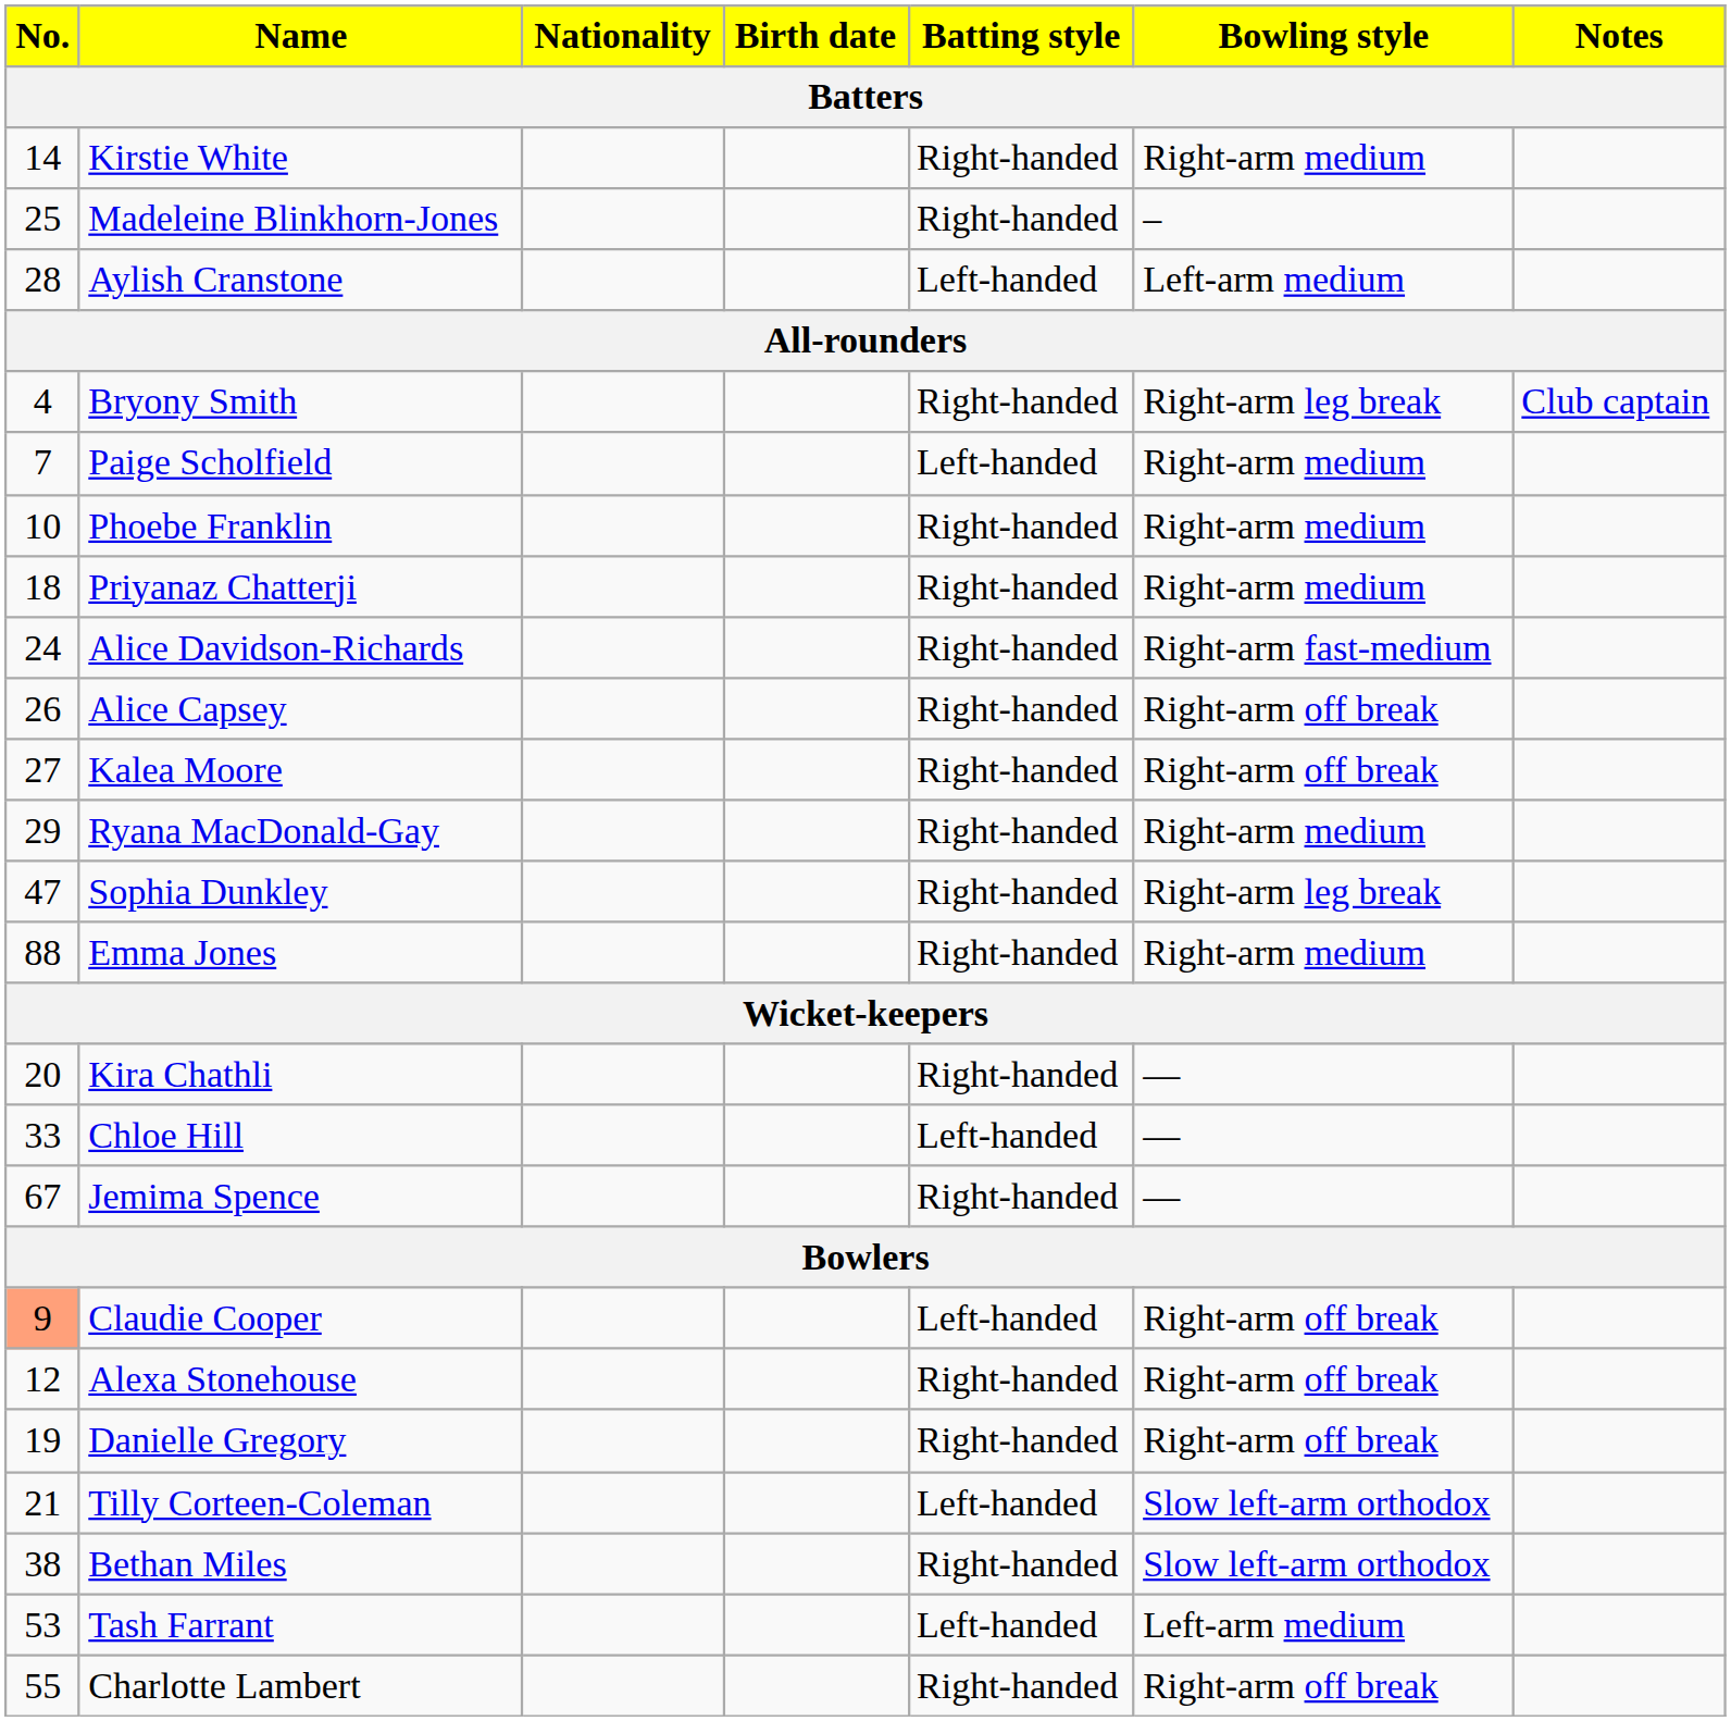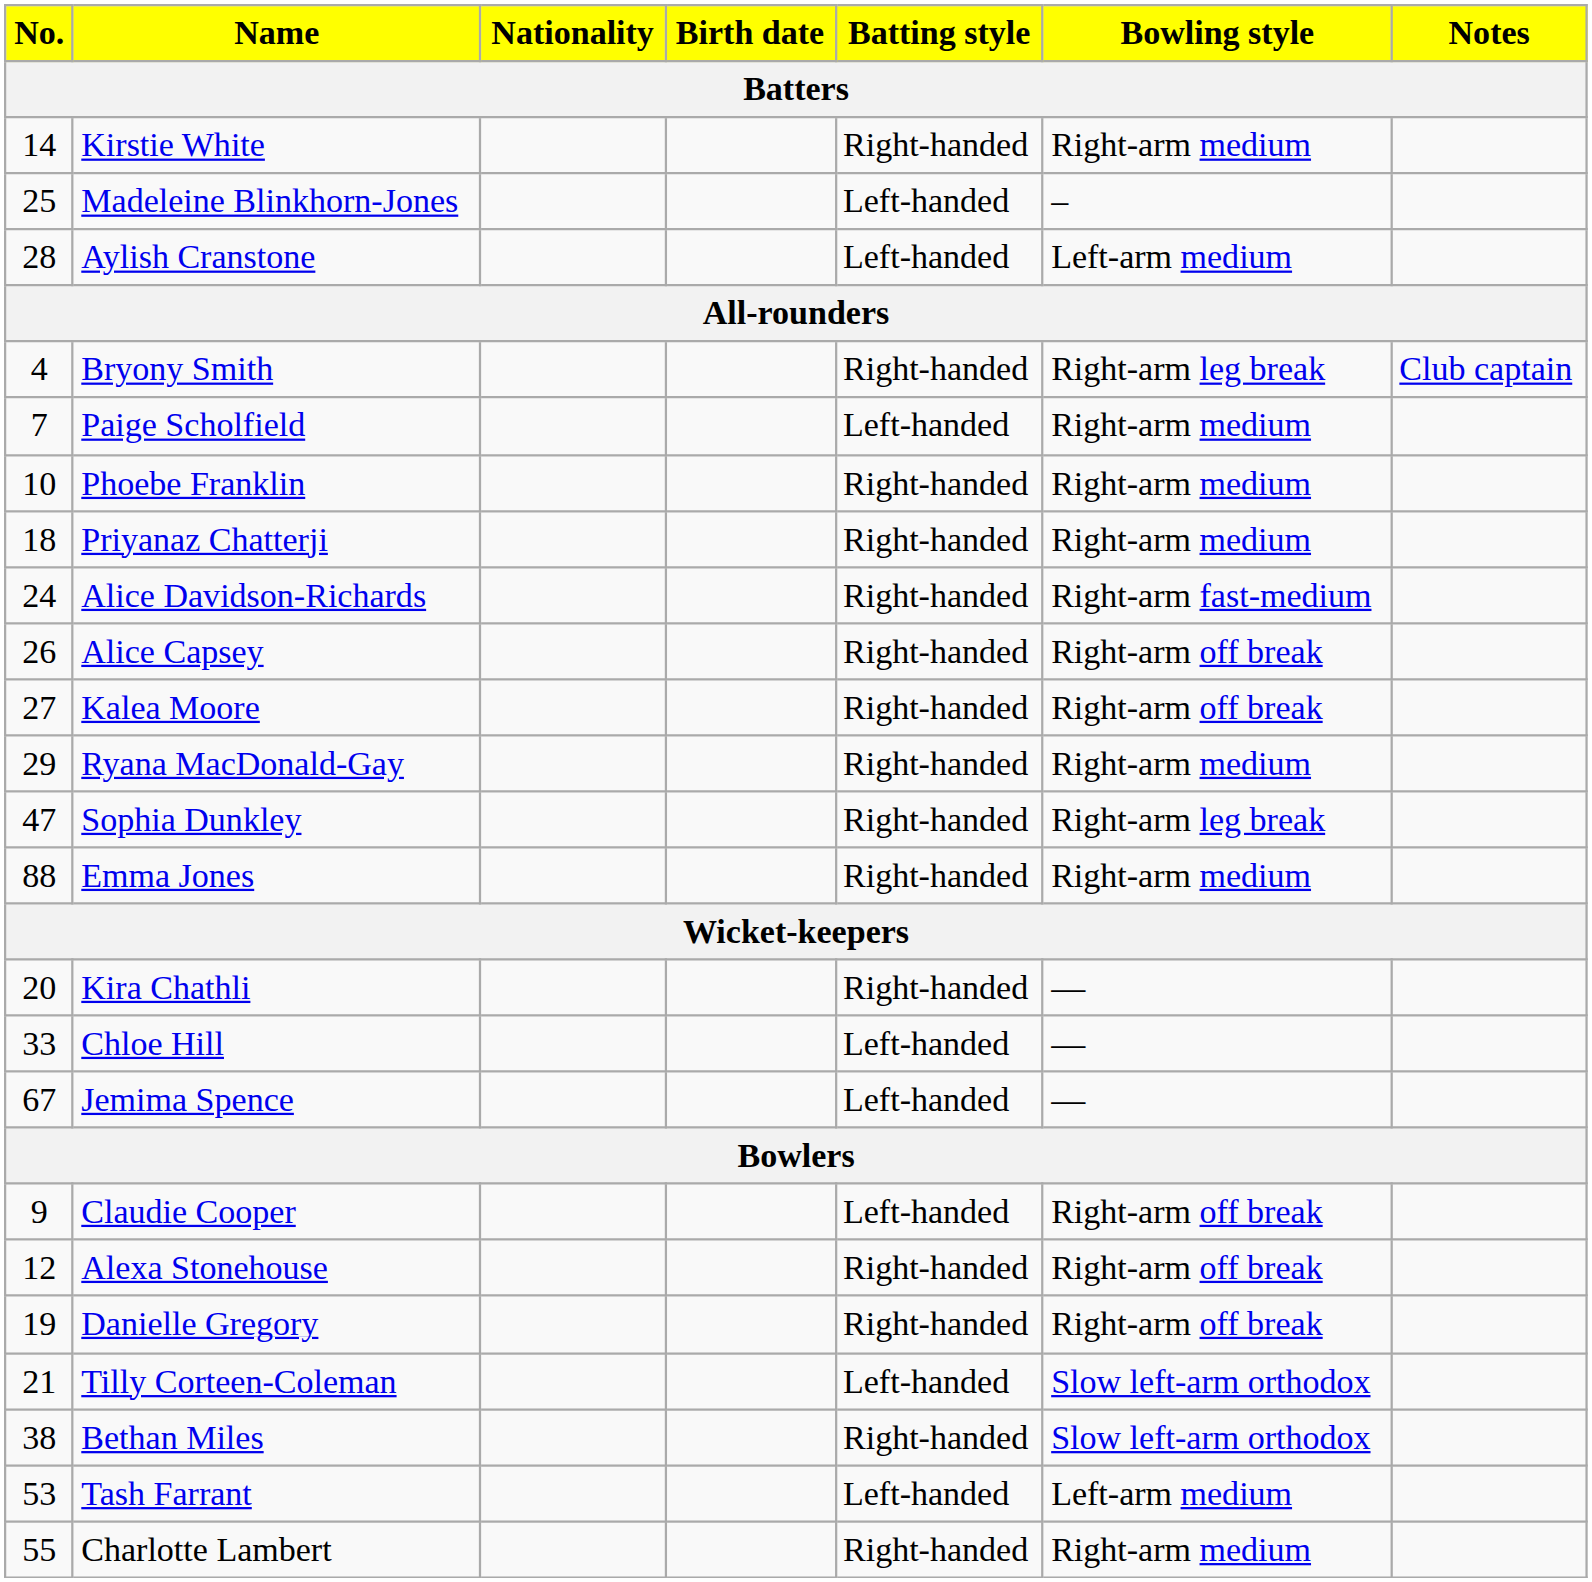Madeleine Blinkhorn-Jones | Batting style: Right-handed -> Left-handed
Jemima Spence | Batting style: Right-handed -> Left-handed
Claudie Cooper | No.: lightsalmon background -> no background
Charlotte Lambert | Bowling style: Right-arm off break -> Right-arm medium
